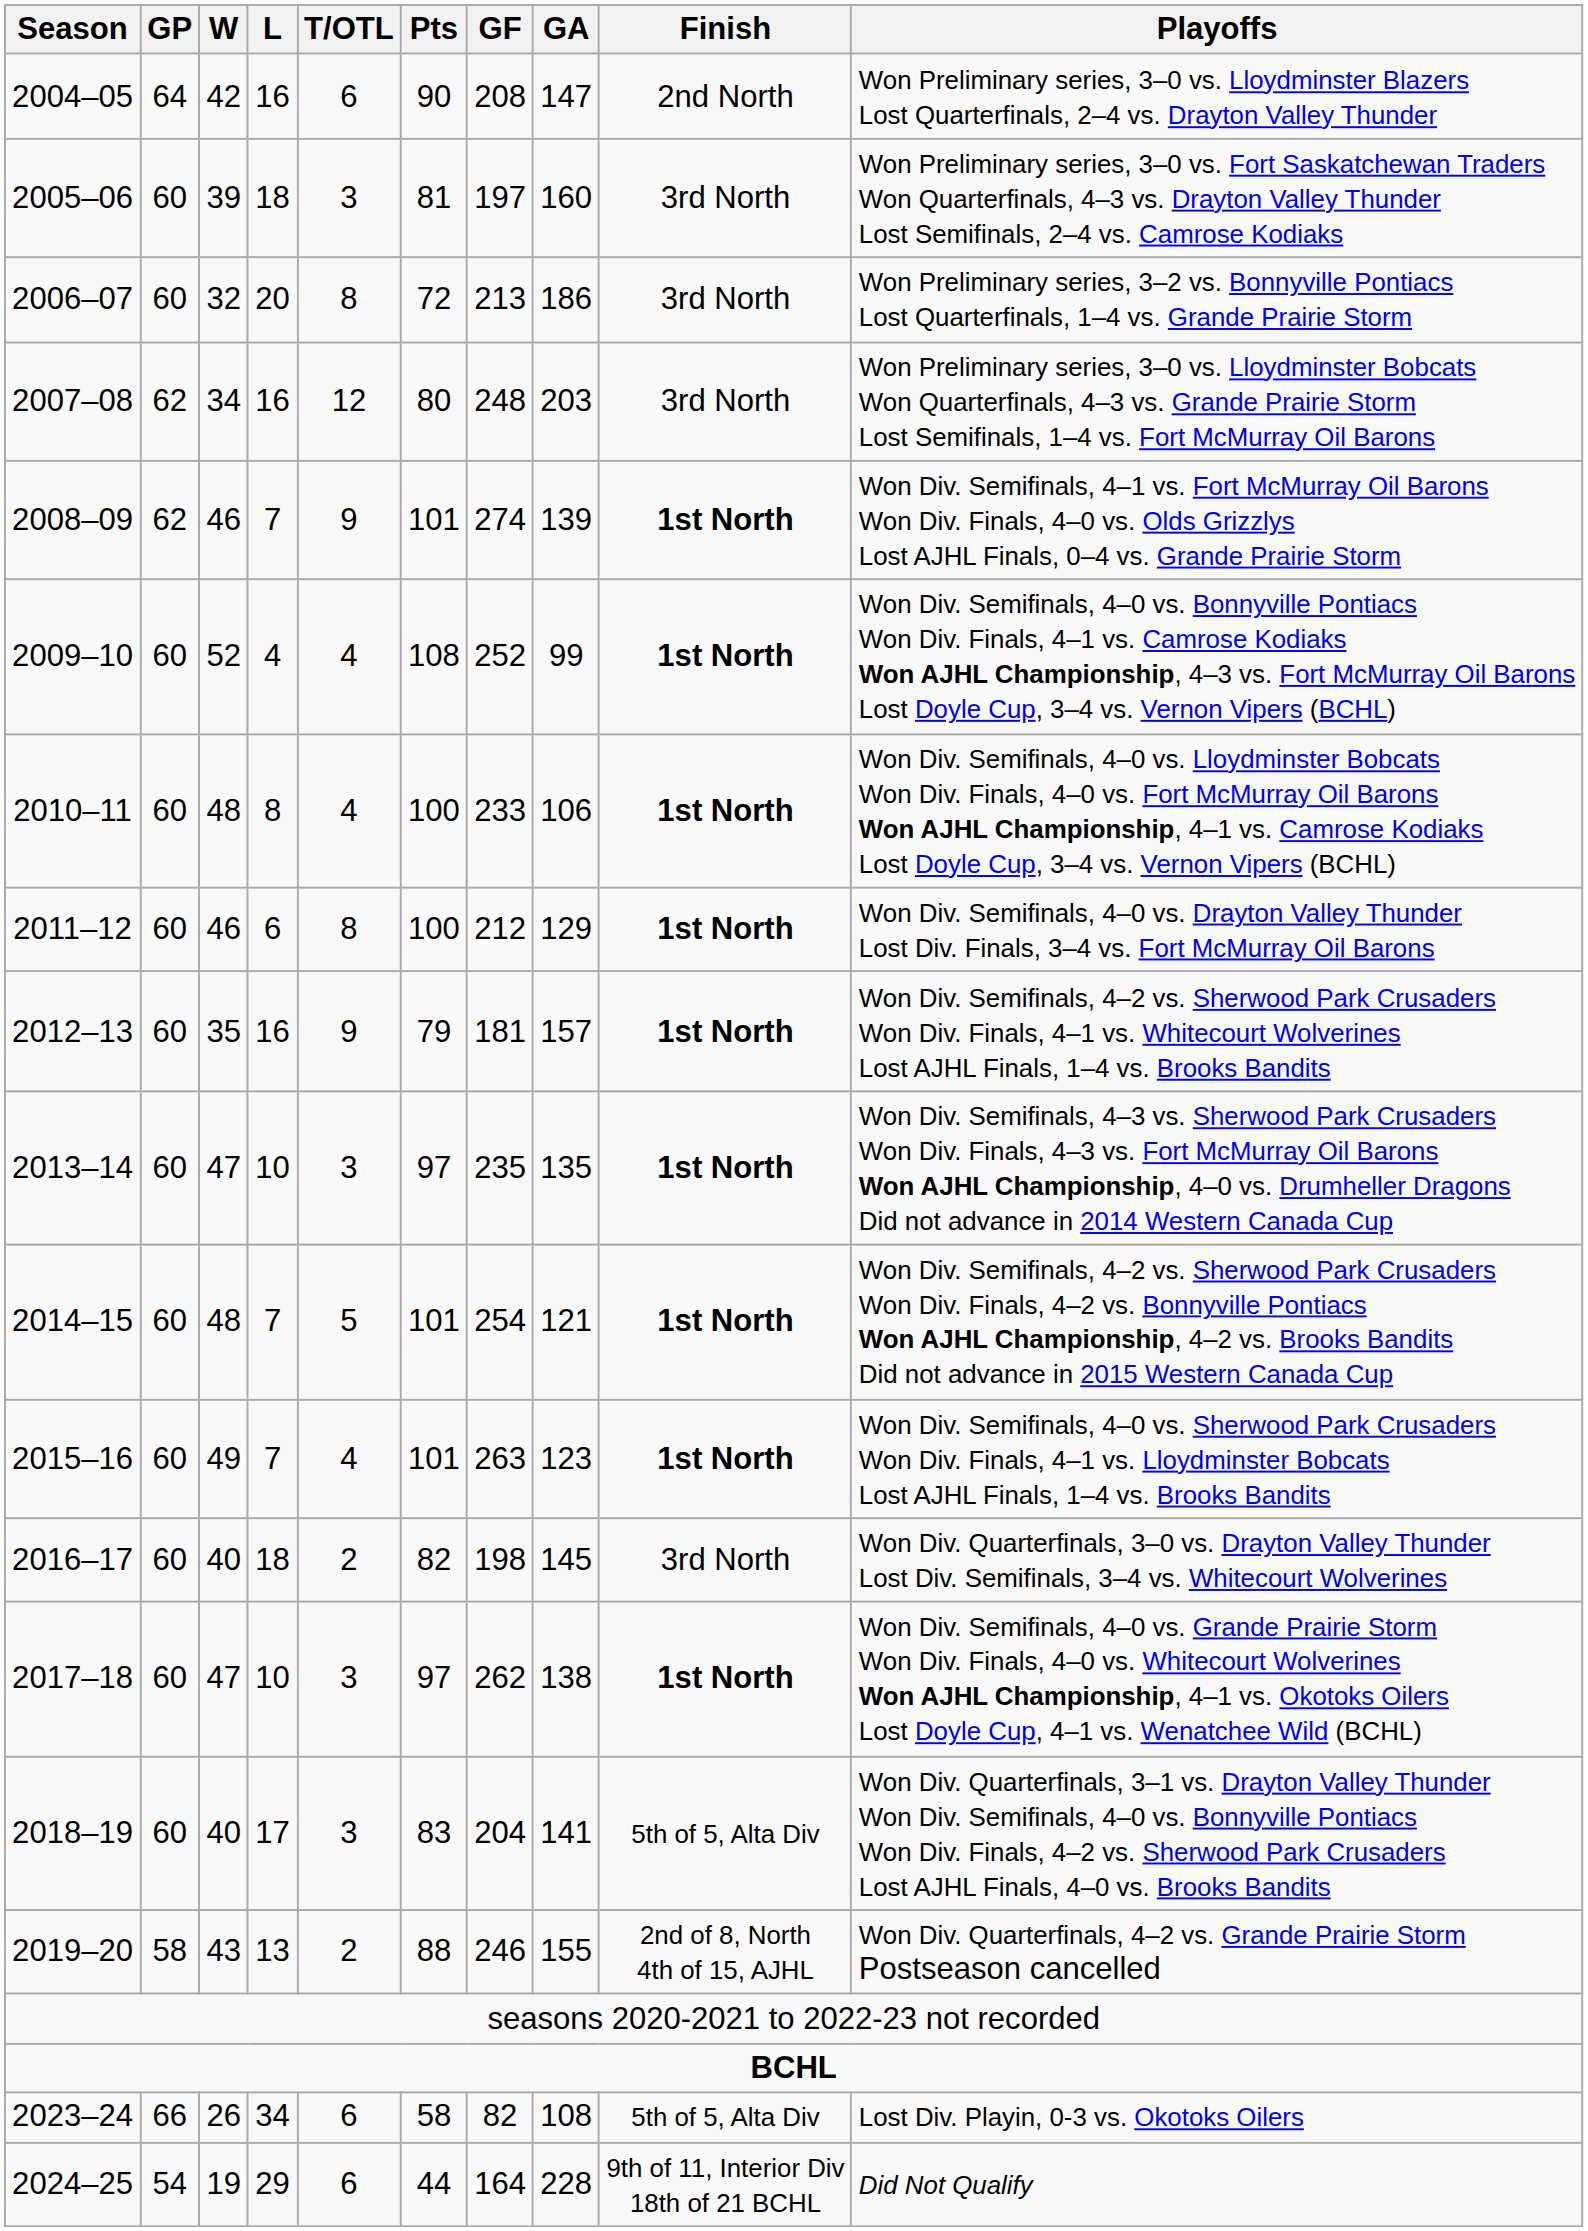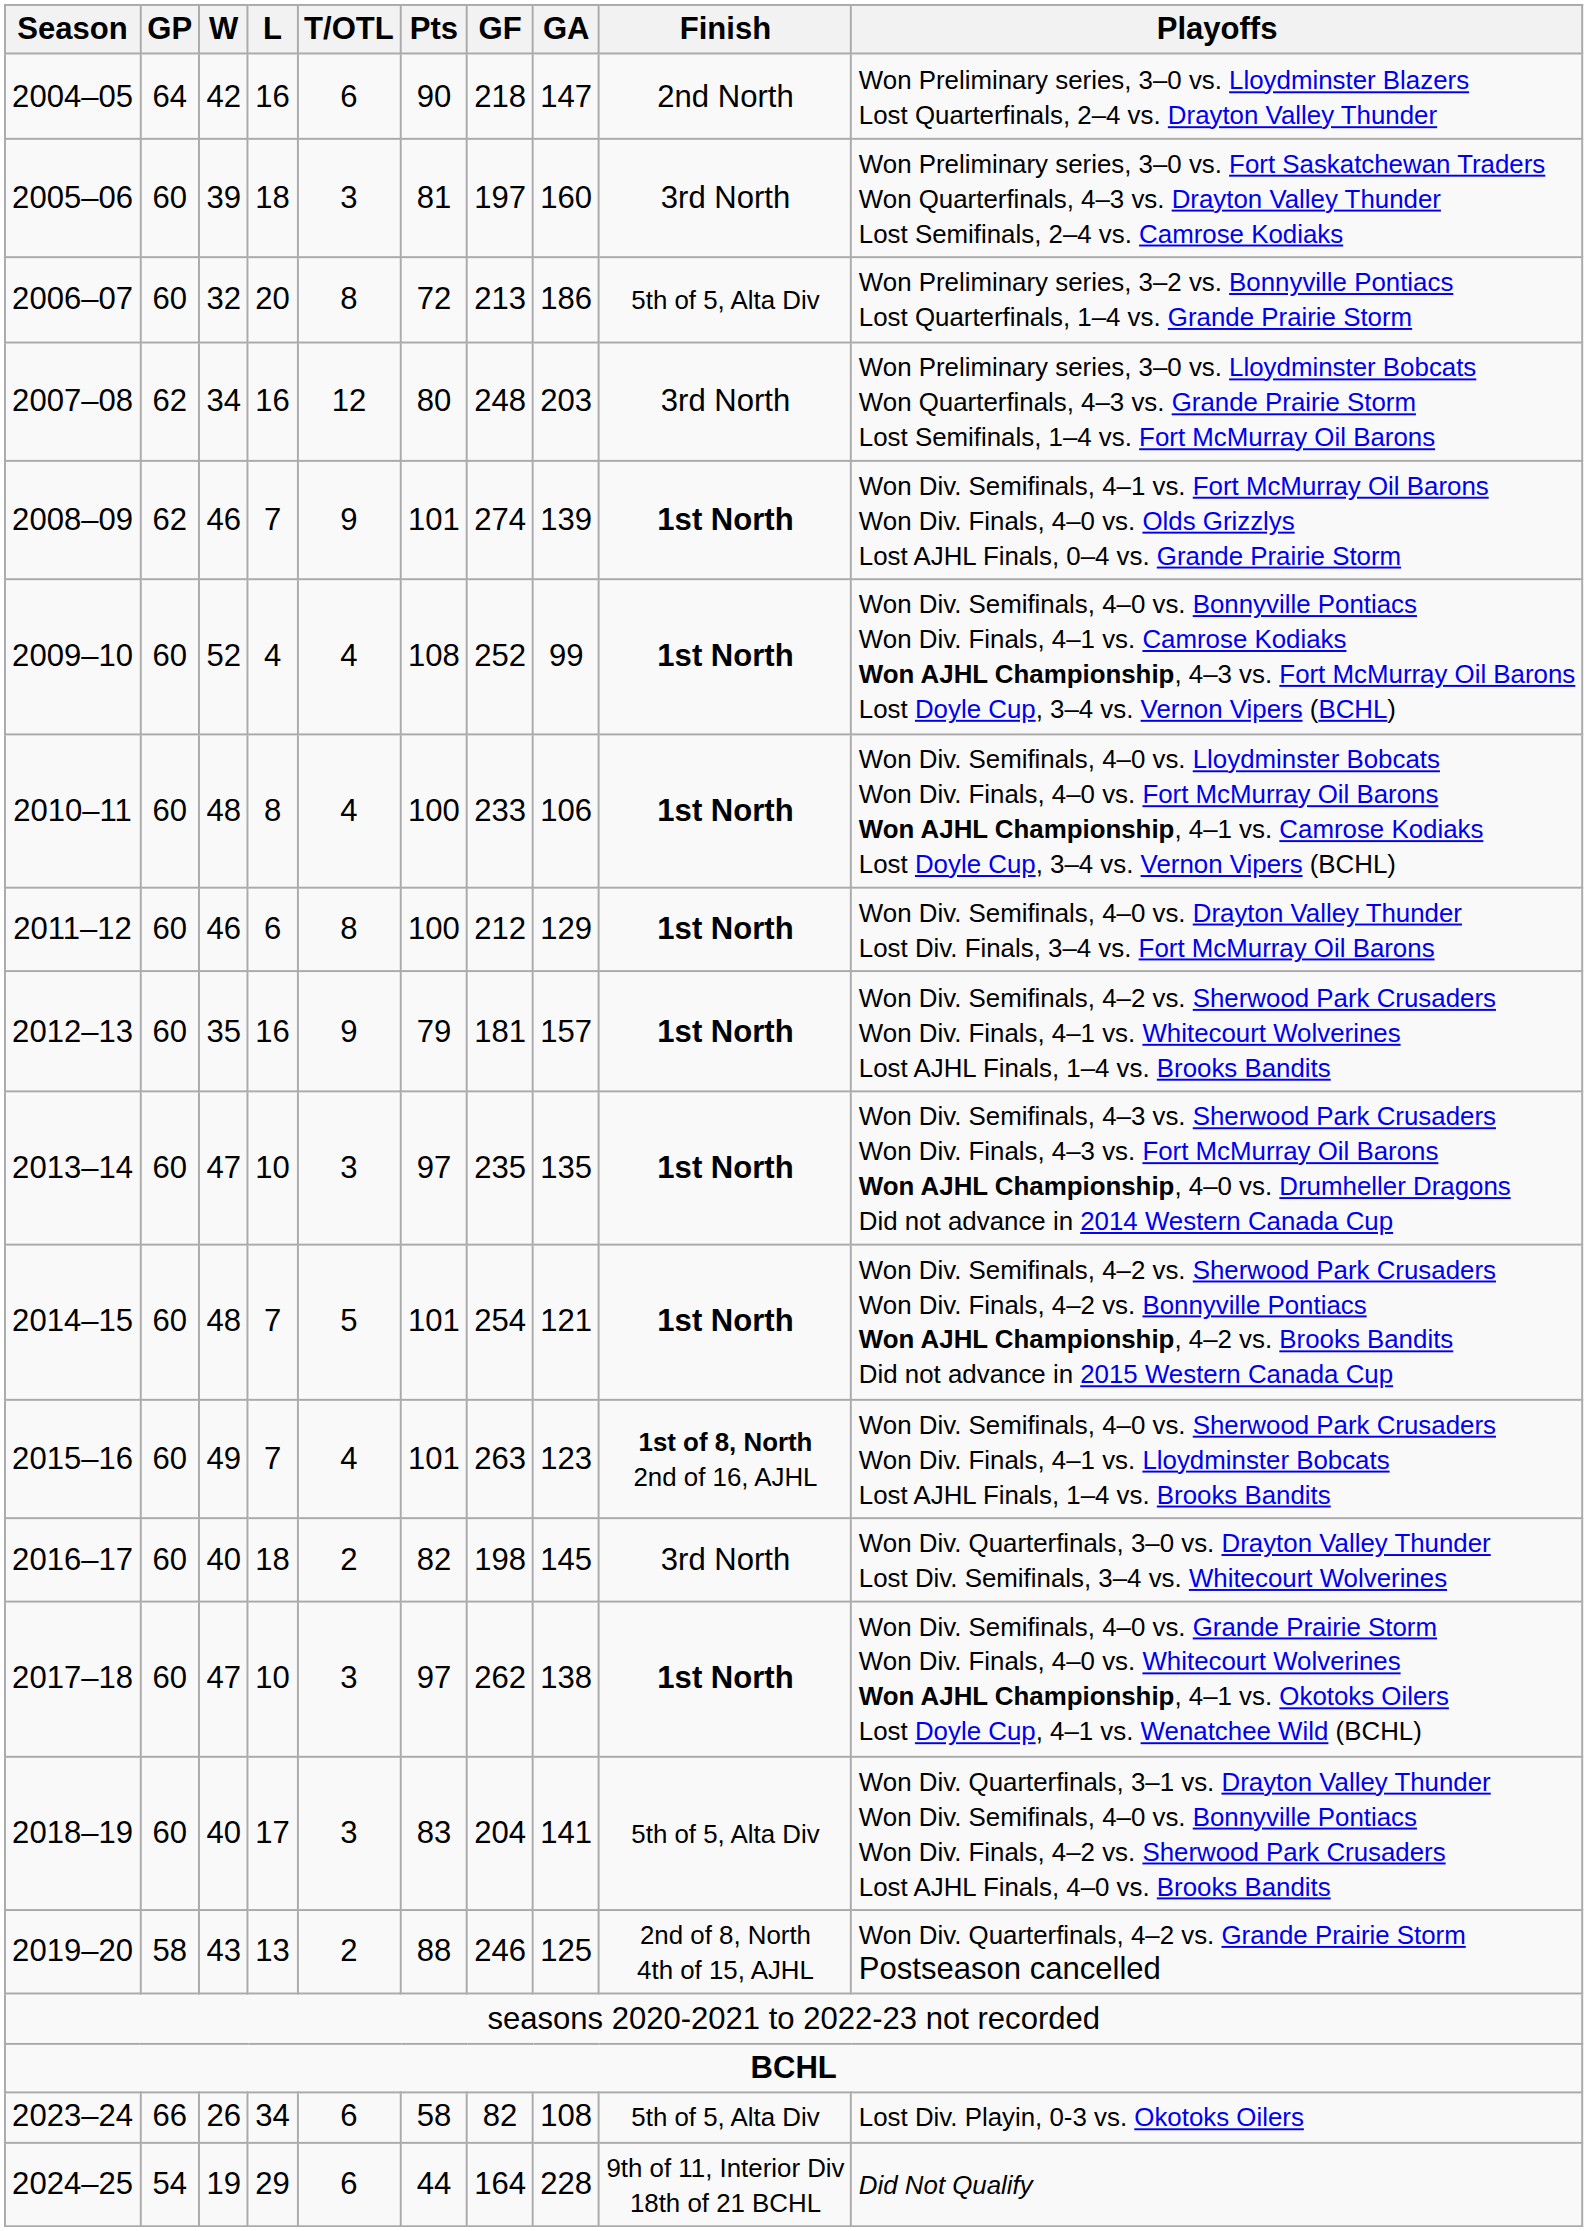2004–05 | GF: 208 -> 218
2006–07 | Finish: 3rd North -> 5th of 5, Alta Div
2015–16 | Finish: 1st North -> 1st of 8, North 2nd of 16, AJHL
2019–20 | GA: 155 -> 125
